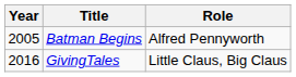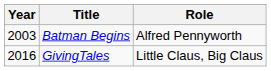Batman Begins | Year: 2005 -> 2003
